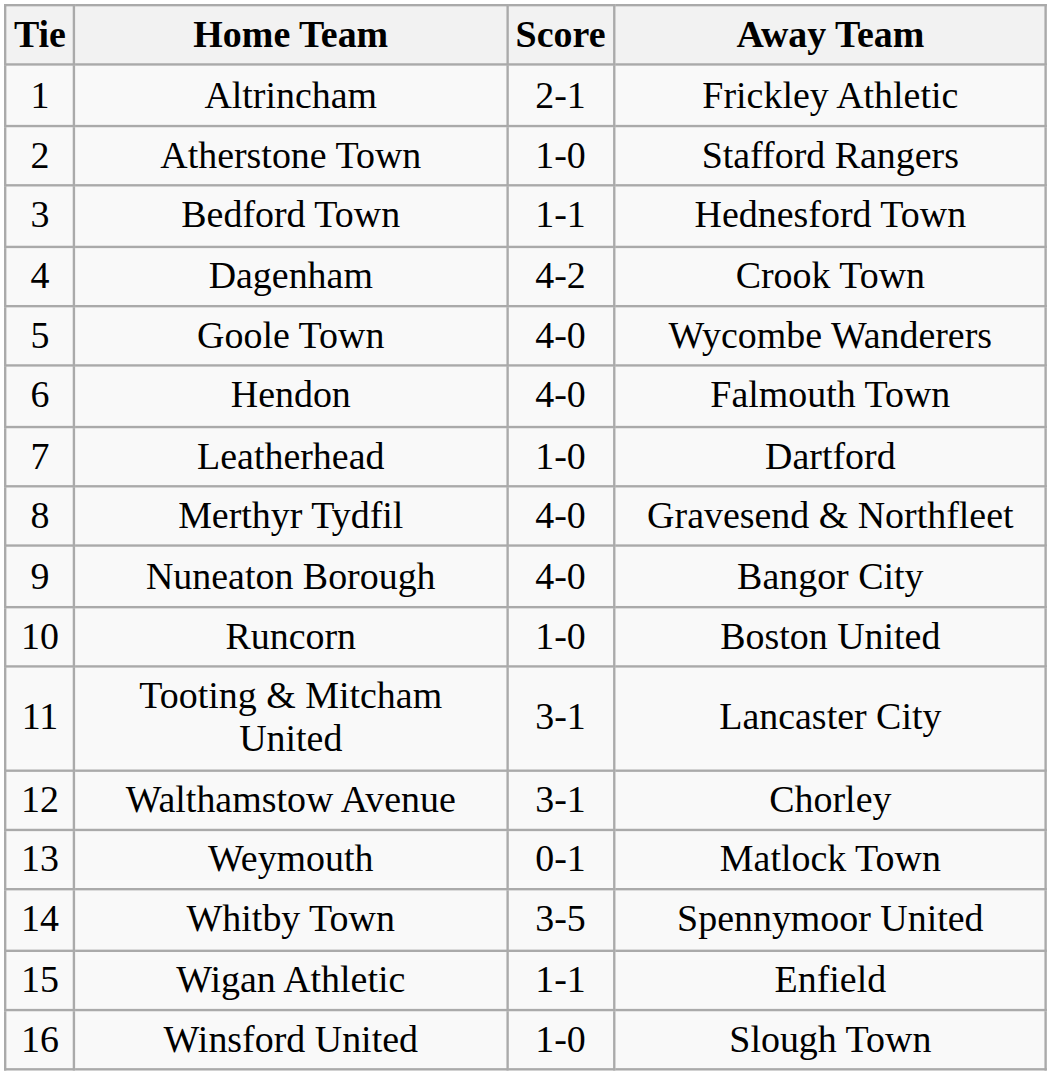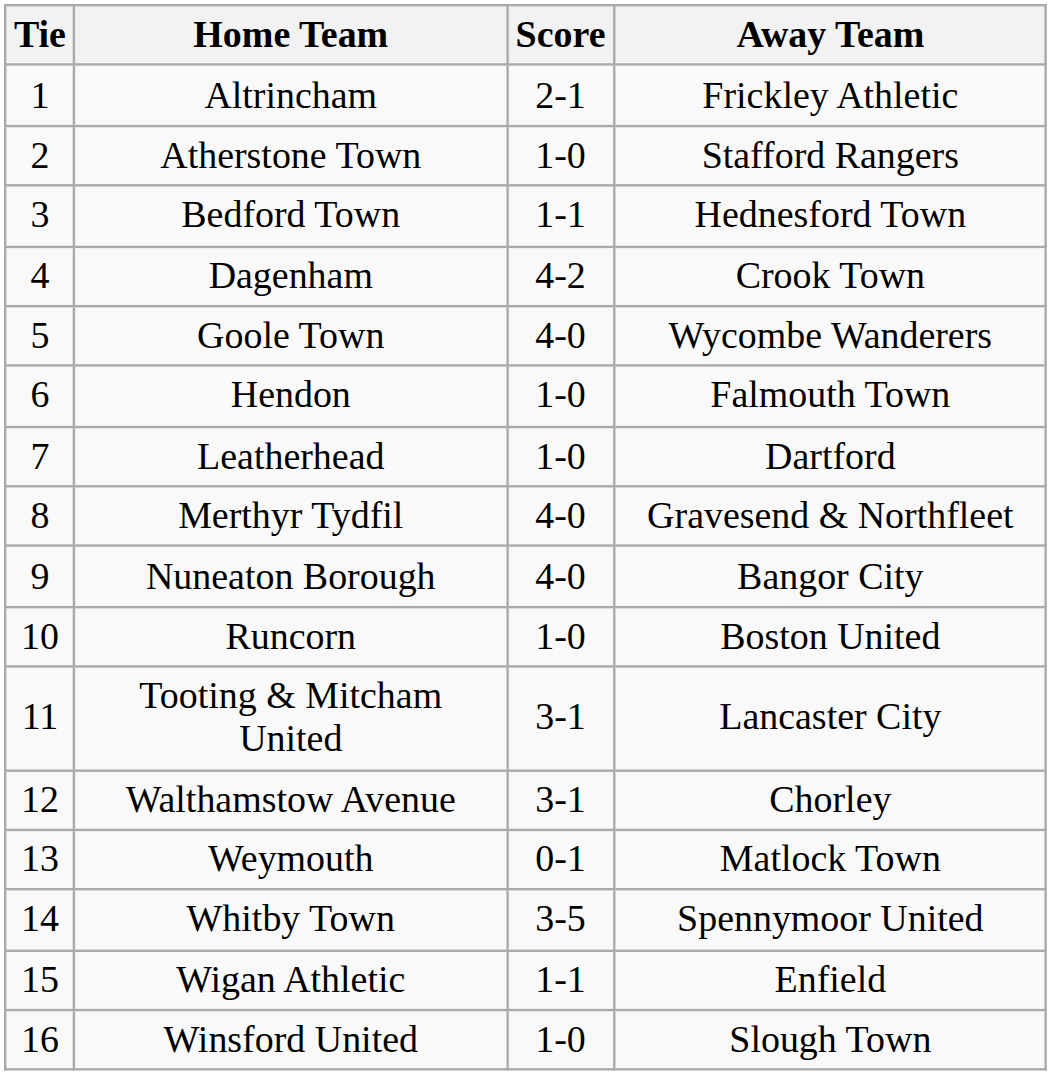Hendon | Score: 4-0 -> 1-0
